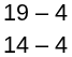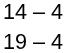rows swapped: 14 – 4 <-> 19 – 4
